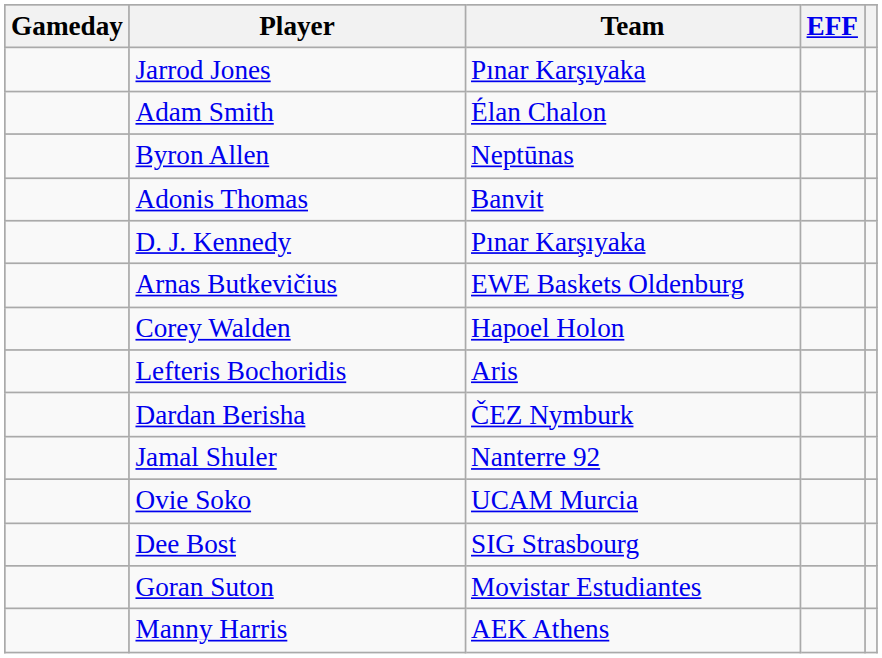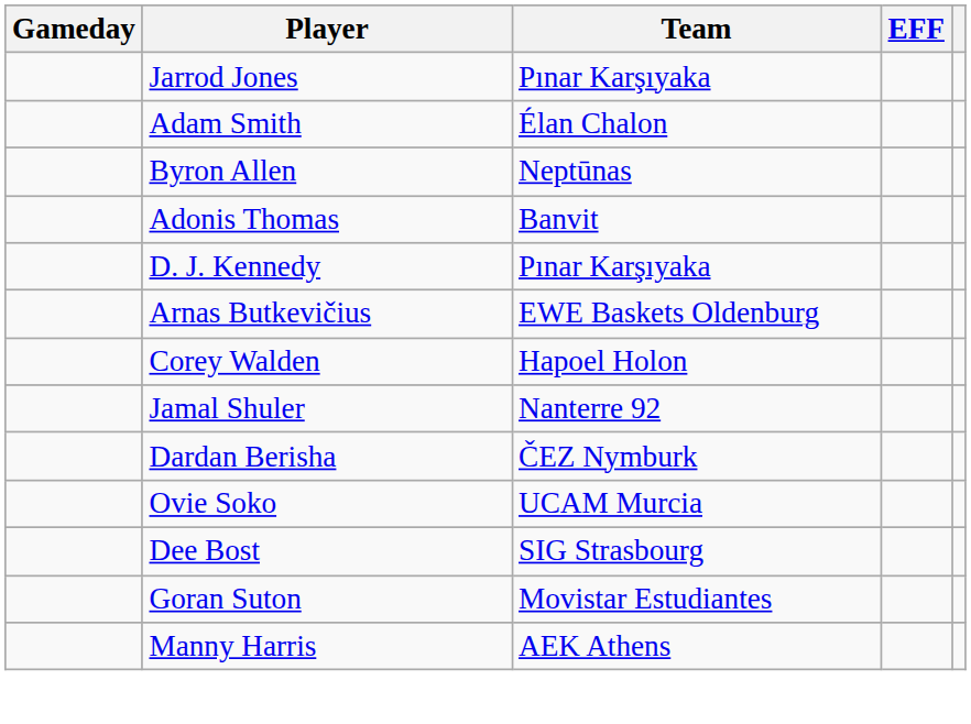- row: Lefteris Bochoridis | Aris
rows swapped: Jamal Shuler <-> Dardan Berisha
